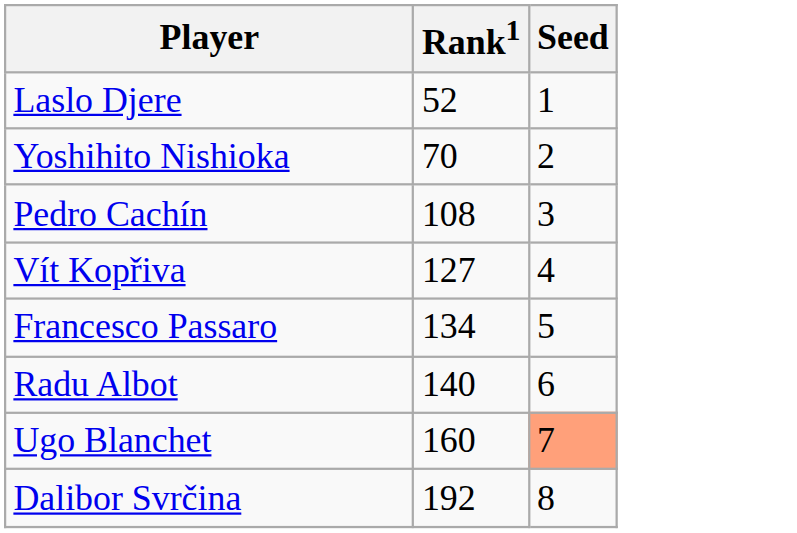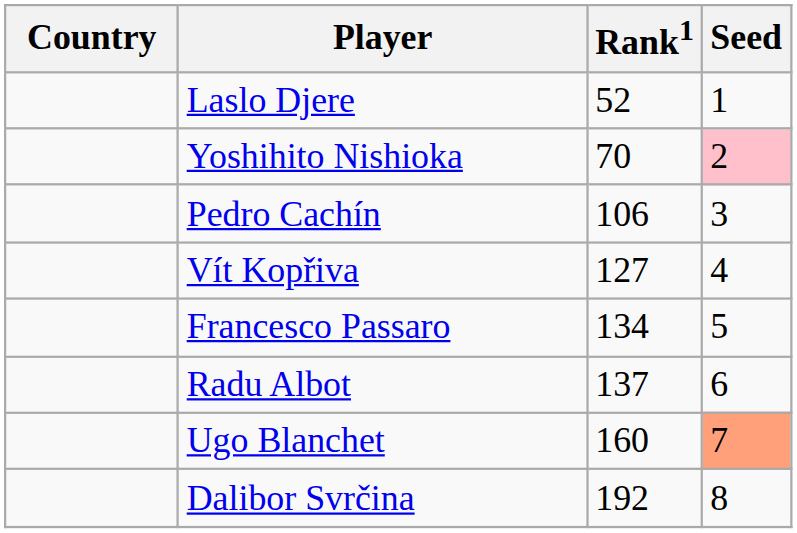+ column: Country
Yoshihito Nishioka | Seed: no background -> pink background
Pedro Cachín | Rank1: 108 -> 106
Radu Albot | Rank1: 140 -> 137
